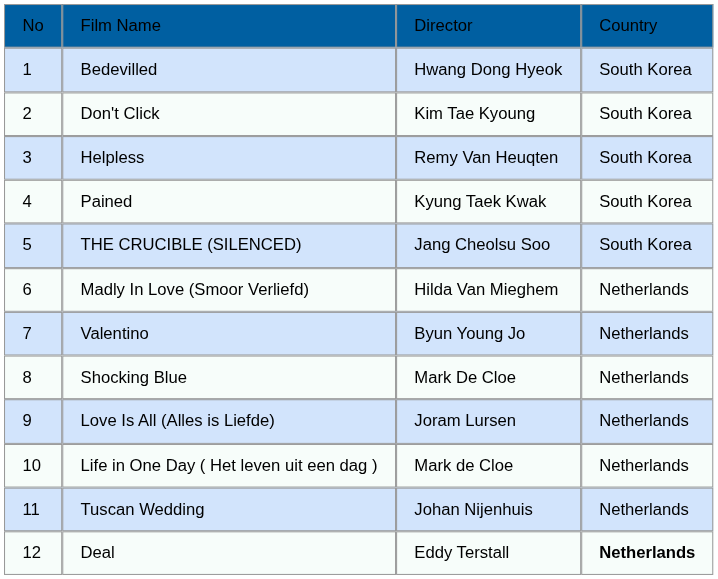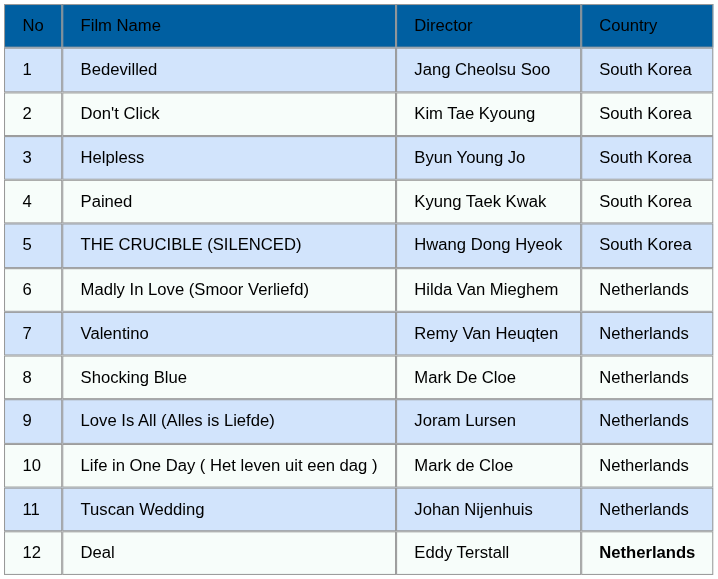Bedevilled | column 3: Hwang Dong Hyeok -> Jang Cheolsu Soo
Helpless | column 3: Remy Van Heuqten -> Byun Young Jo
THE CRUCIBLE (SILENCED) | column 3: Jang Cheolsu Soo -> Hwang Dong Hyeok
Valentino | column 3: Byun Young Jo -> Remy Van Heuqten
